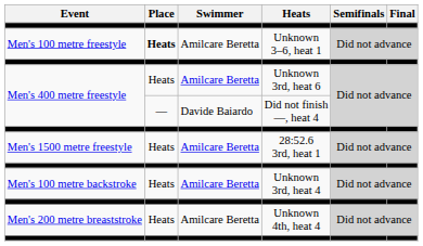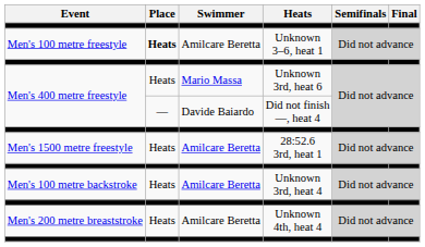Unknown 3rd, heat 6 | Swimmer: Amilcare Beretta -> Mario Massa
